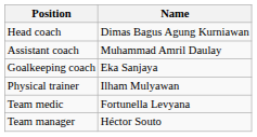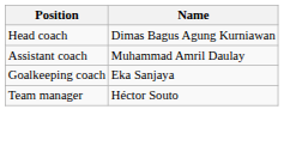- row: Physical trainer | Ilham Mulyawan
- row: Team medic | Fortunella Levyana
